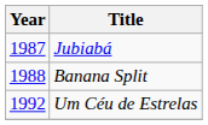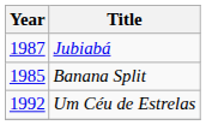Banana Split | Year: 1988 -> 1985
